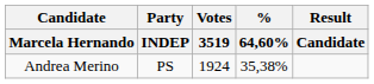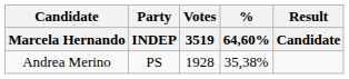Andrea Merino | Votes / 3519: 1924 -> 1928
